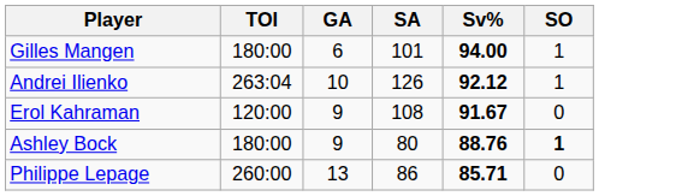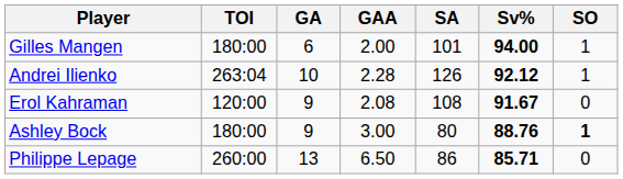+ column: GAA | 2.00 | 2.28 | 2.08 | 3.00 | 6.50
